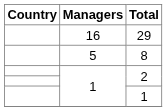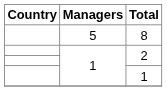- row: 16 | 29
